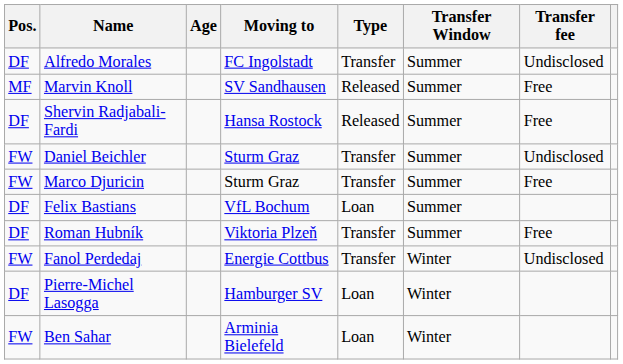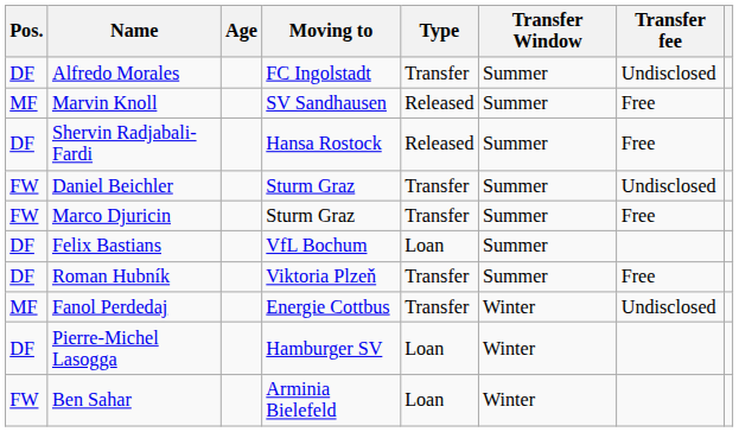Fanol Perdedaj | Pos.: FW -> MF
